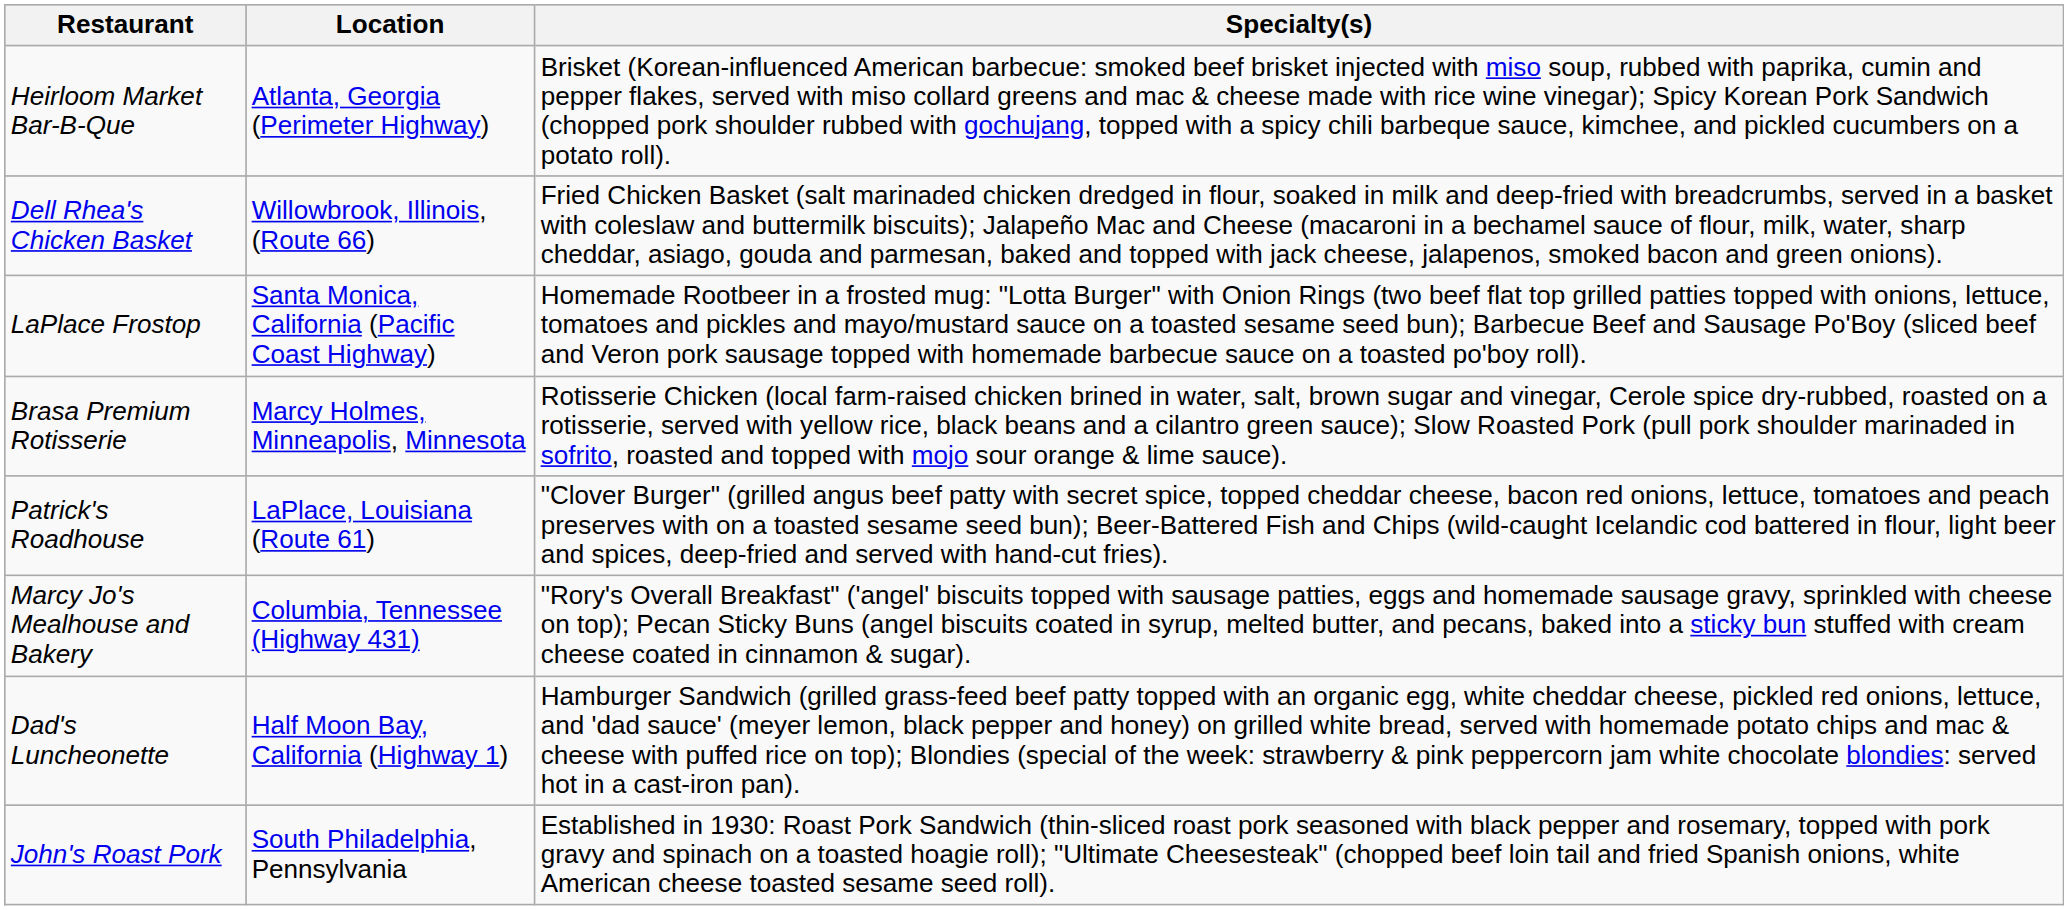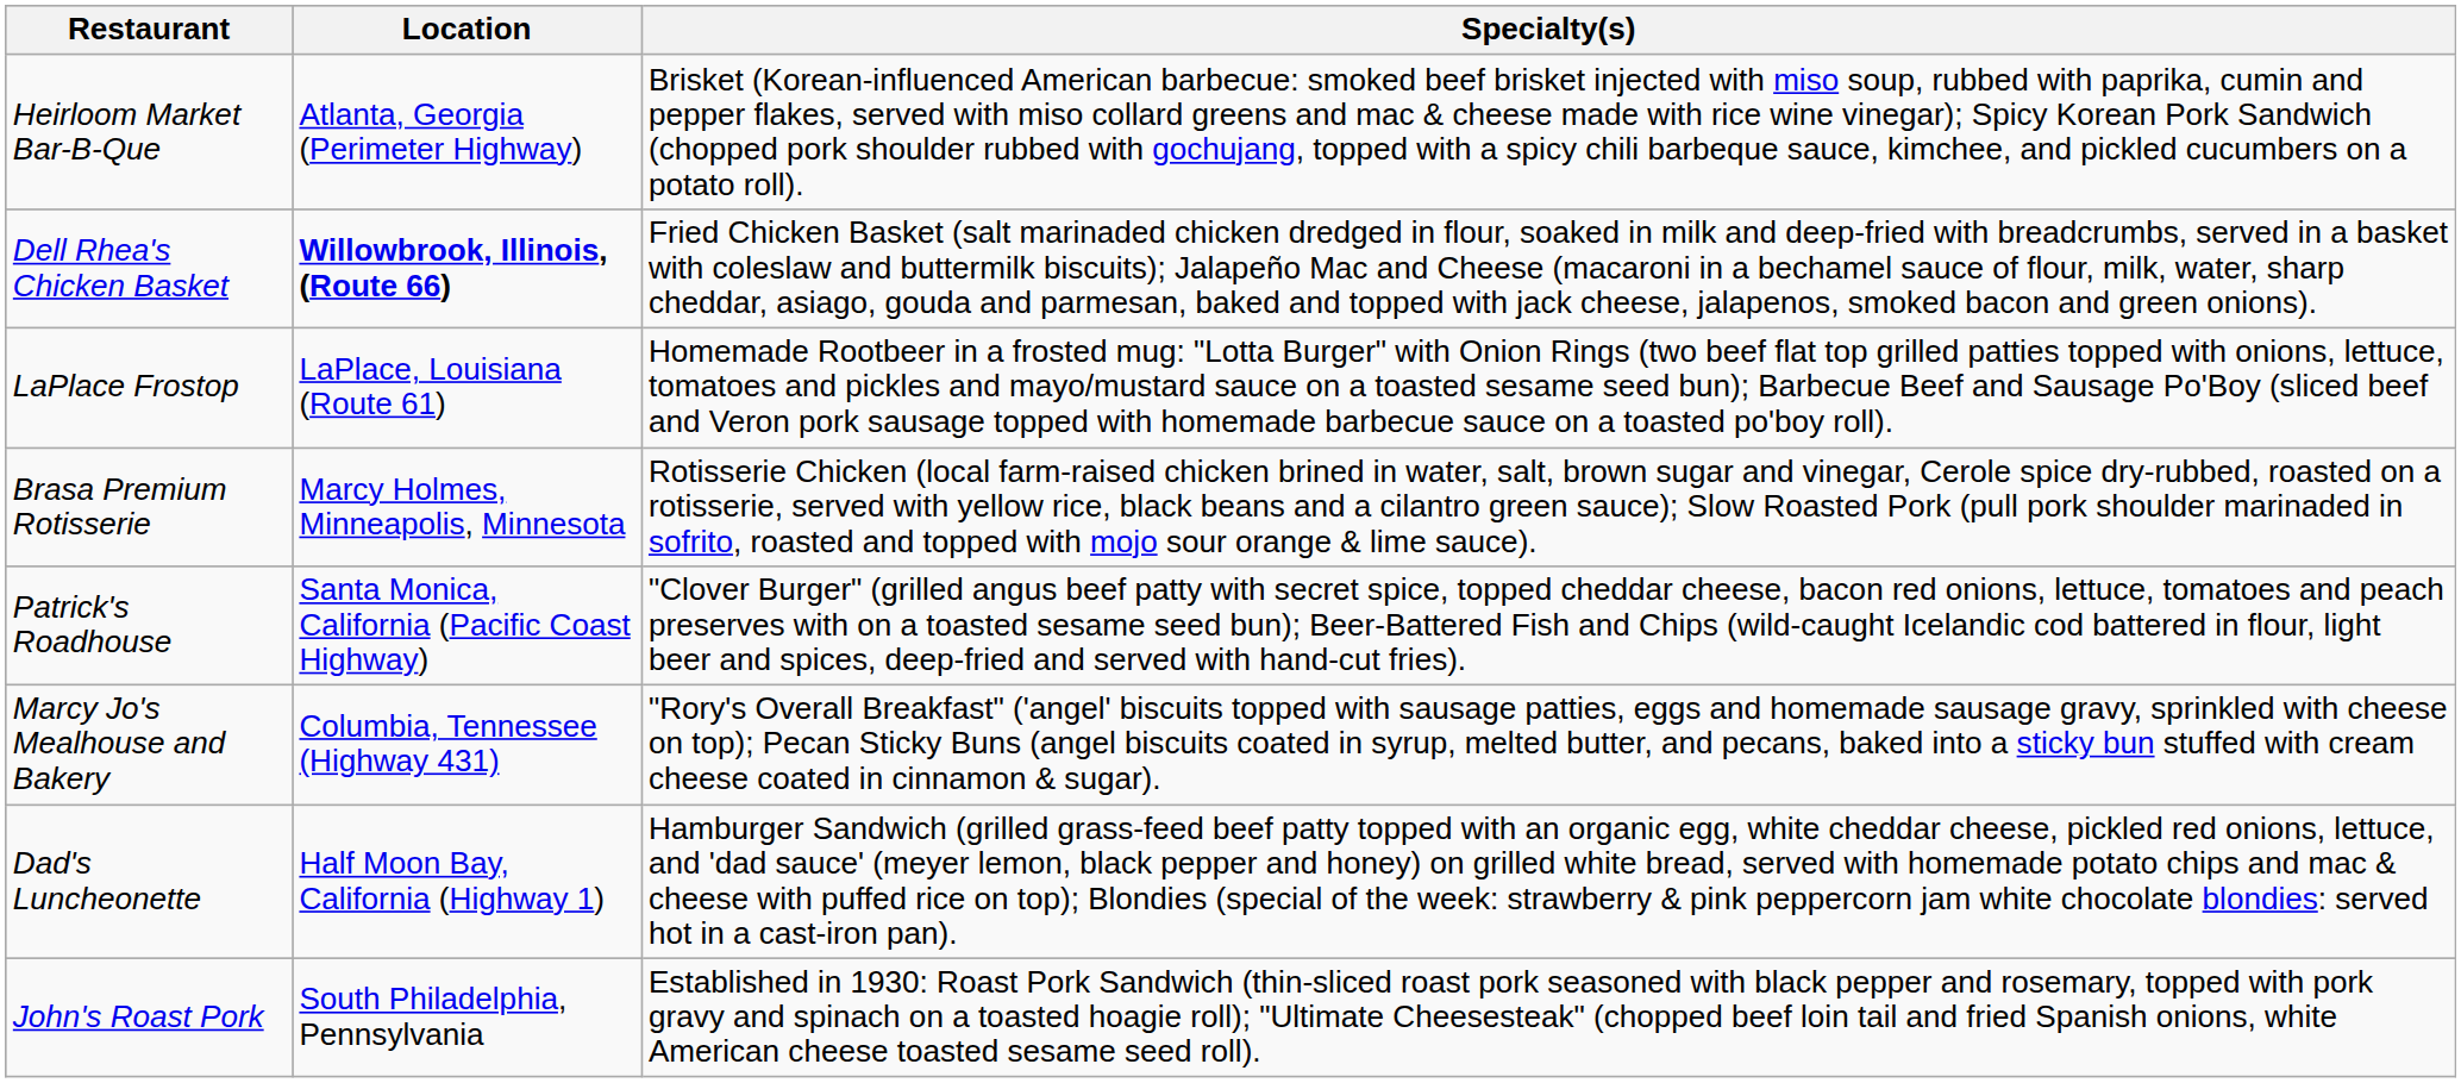Dell Rhea's Chicken Basket | Location: normal -> bold
LaPlace Frostop | Location: Santa Monica, California (Pacific Coast Highway) -> LaPlace, Louisiana (Route 61)
Patrick's Roadhouse | Location: LaPlace, Louisiana (Route 61) -> Santa Monica, California (Pacific Coast Highway)
